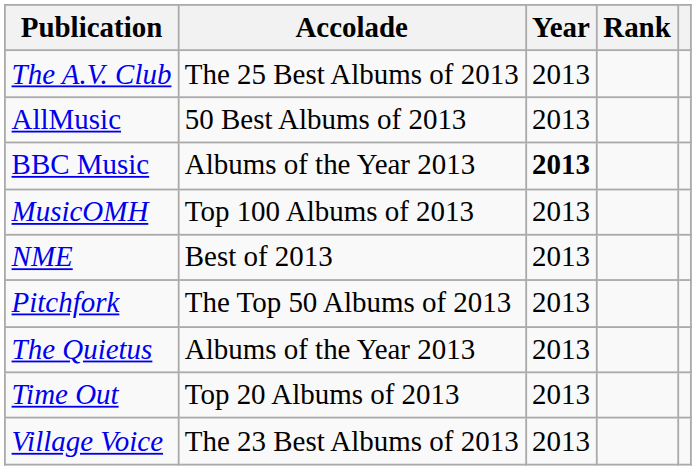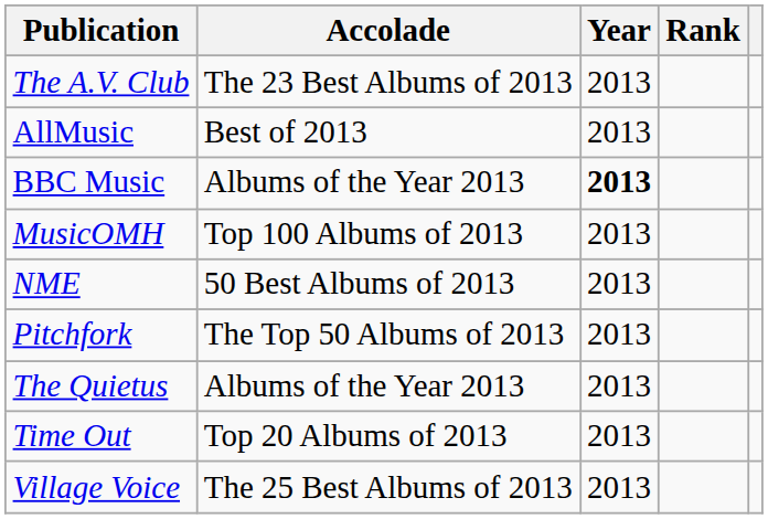The A.V. Club | Accolade: The 25 Best Albums of 2013 -> The 23 Best Albums of 2013
AllMusic | Accolade: 50 Best Albums of 2013 -> Best of 2013
NME | Accolade: Best of 2013 -> 50 Best Albums of 2013
Village Voice | Accolade: The 23 Best Albums of 2013 -> The 25 Best Albums of 2013
